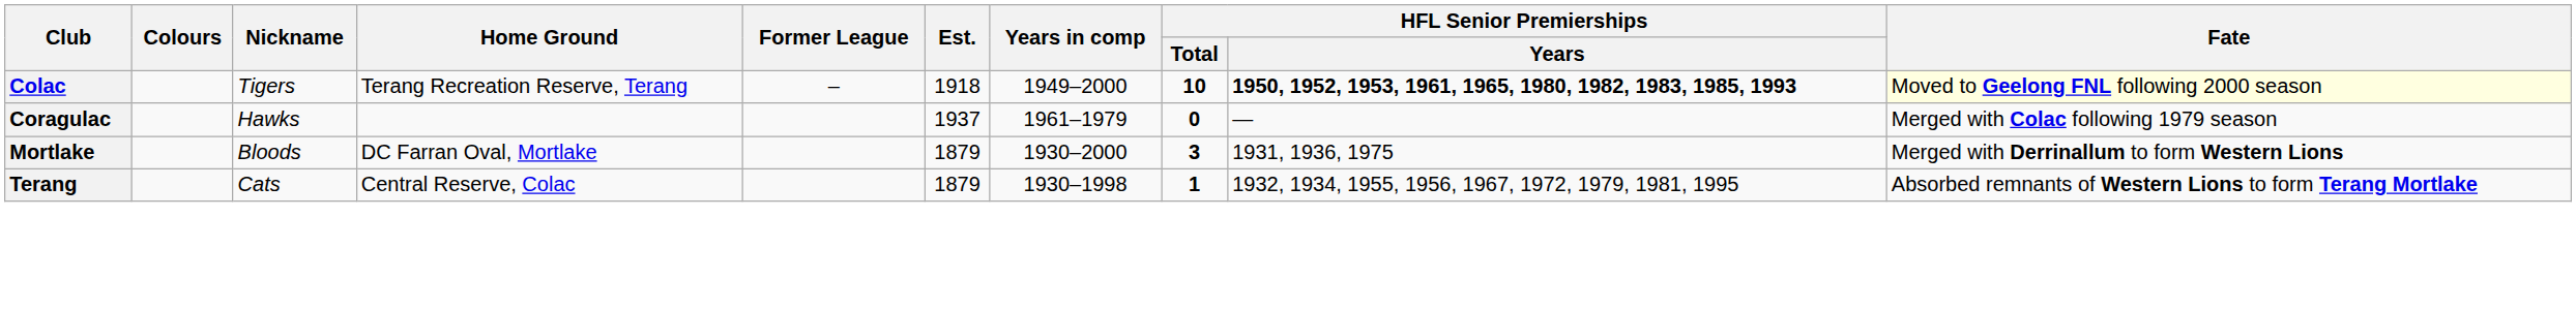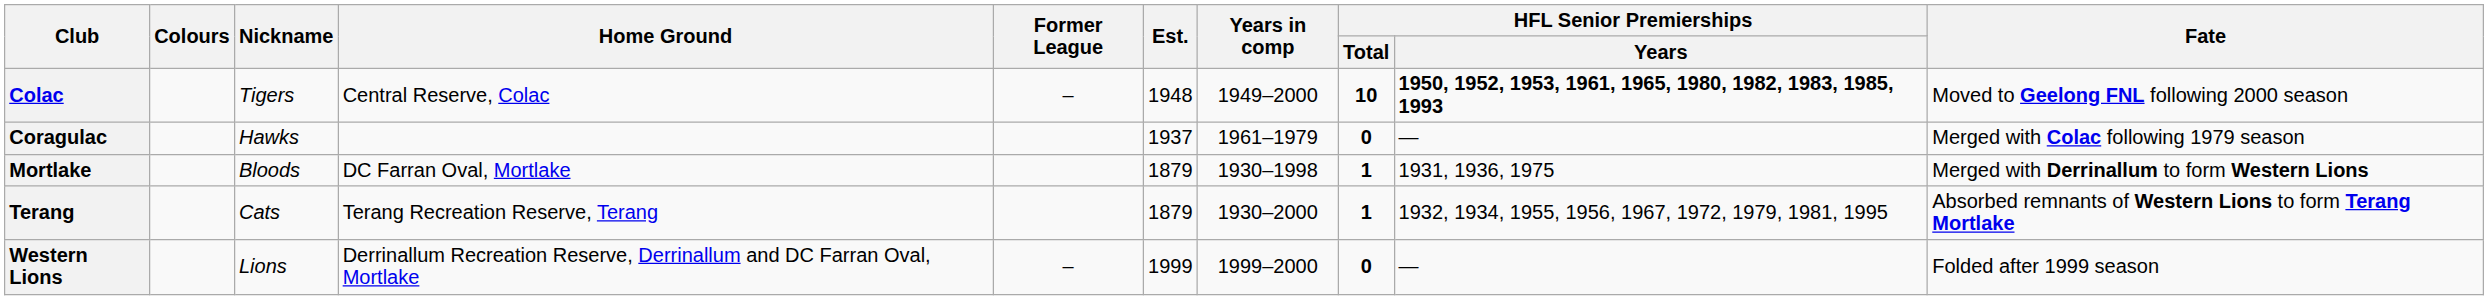Colac | Home Ground: Terang Recreation Reserve, Terang -> Central Reserve, Colac
Colac | Est.: 1918 -> 1948
Colac | Fate: lightyellow background -> no background
Mortlake | Years in comp: 1930–2000 -> 1930–1998
Mortlake | HFL Senior Premierships / Total: 3 -> 1
Terang | Home Ground: Central Reserve, Colac -> Terang Recreation Reserve, Terang
Terang | Years in comp: 1930–1998 -> 1930–2000
+ row: Western Lions | Lions | Derrinallum Recreation Reserve, Derrinallum and DC Farran Oval, Mortlake | – | 1999 | 1999–2000 | 0 | — | Folded after 1999 season
